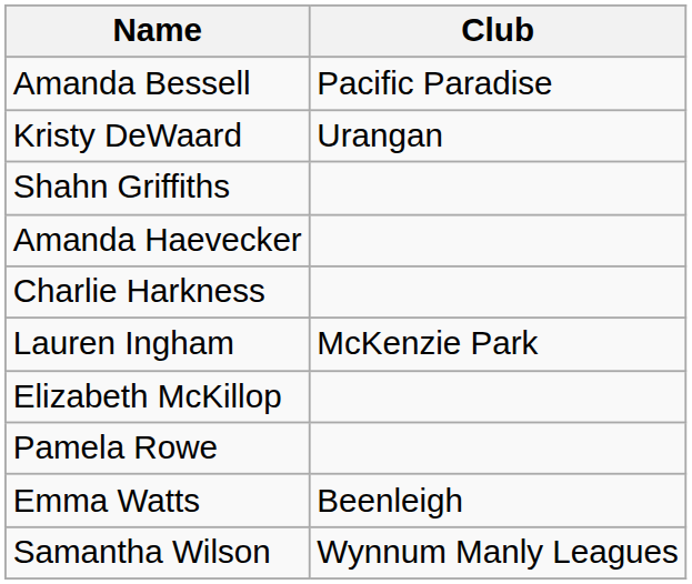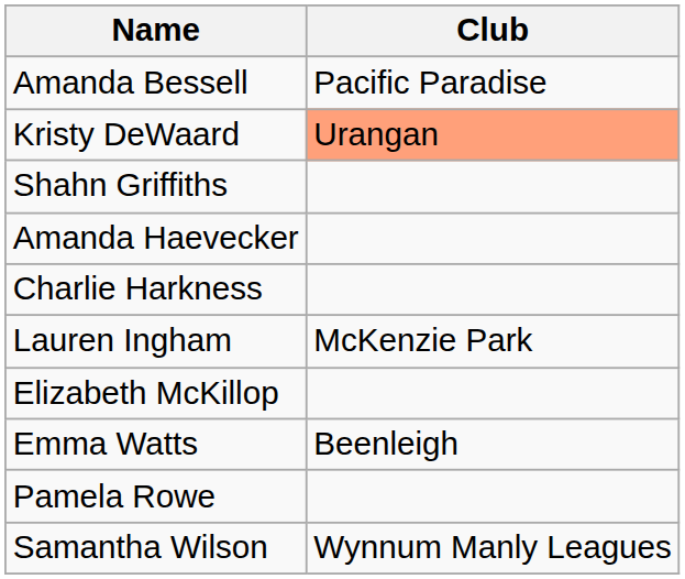Kristy DeWaard | Club: no background -> lightsalmon background
rows swapped: Pamela Rowe <-> Emma Watts
